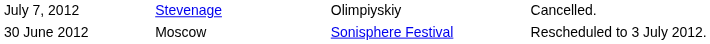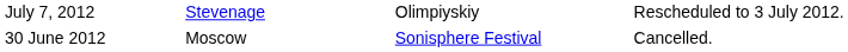July 7, 2012 | column 4: Cancelled. -> Rescheduled to 3 July 2012.
30 June 2012 | column 4: Rescheduled to 3 July 2012. -> Cancelled.
